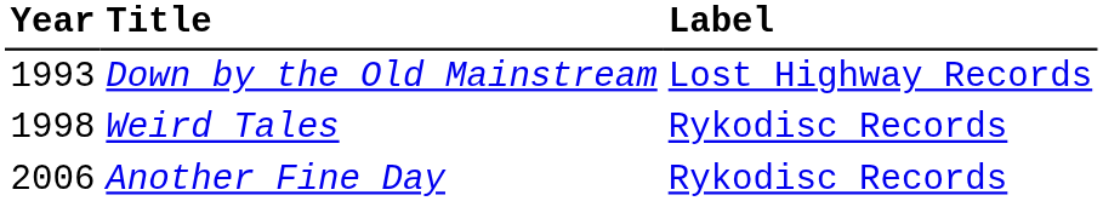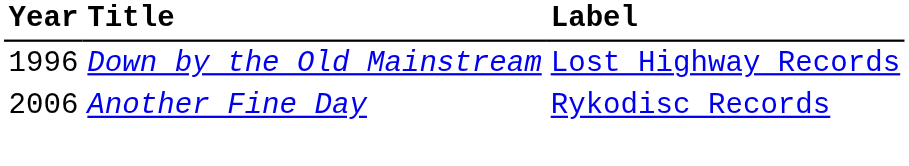Down by the Old Mainstream | Year: 1993 -> 1996
- row: 1998 | Weird Tales | Rykodisc Records
